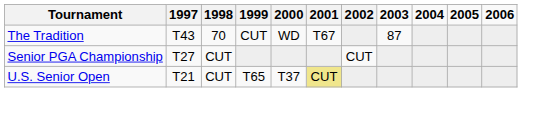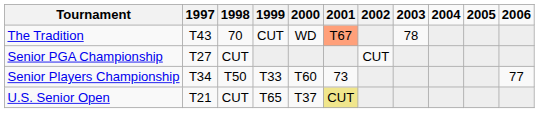The Tradition | 2001: no background -> lightsalmon background
The Tradition | 2003: 87 -> 78
+ row: Senior Players Championship | T34 | T50 | T33 | T60 | 73 | 77
